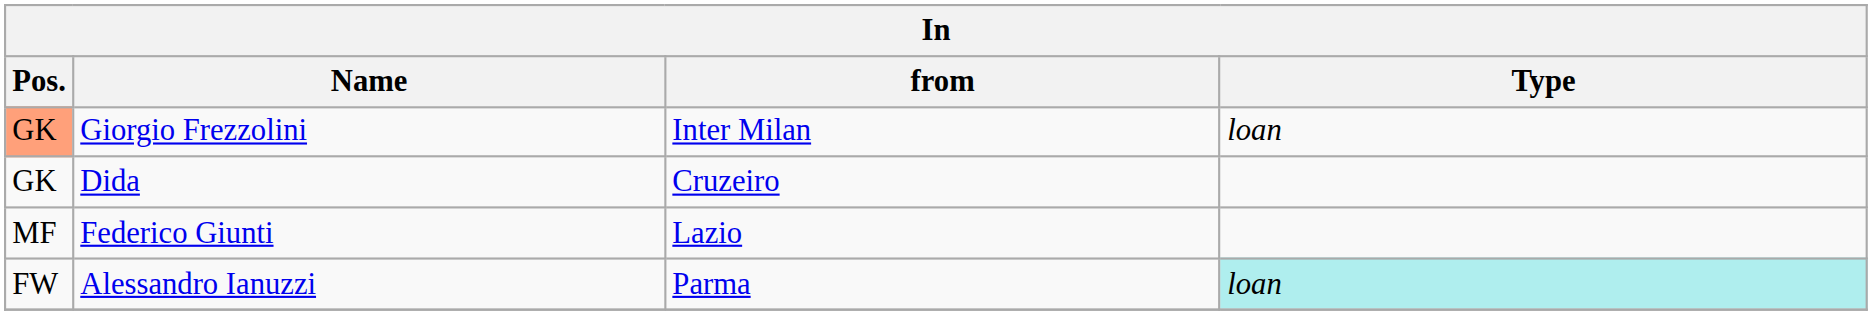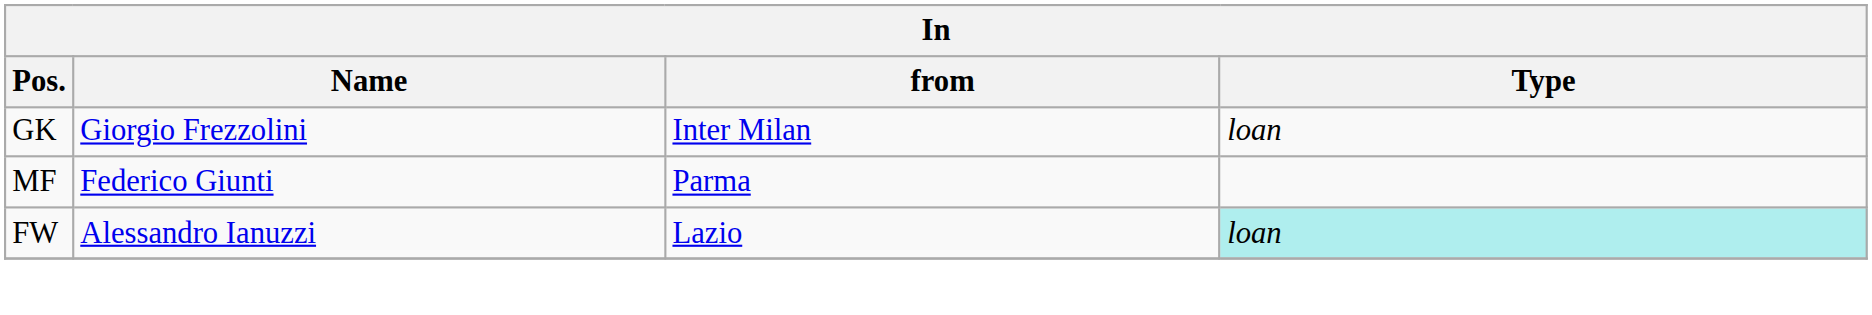Giorgio Frezzolini | Pos.: lightsalmon background -> no background
- row: GK | Dida | Cruzeiro
Federico Giunti | from: Lazio -> Parma
Alessandro Ianuzzi | from: Parma -> Lazio
